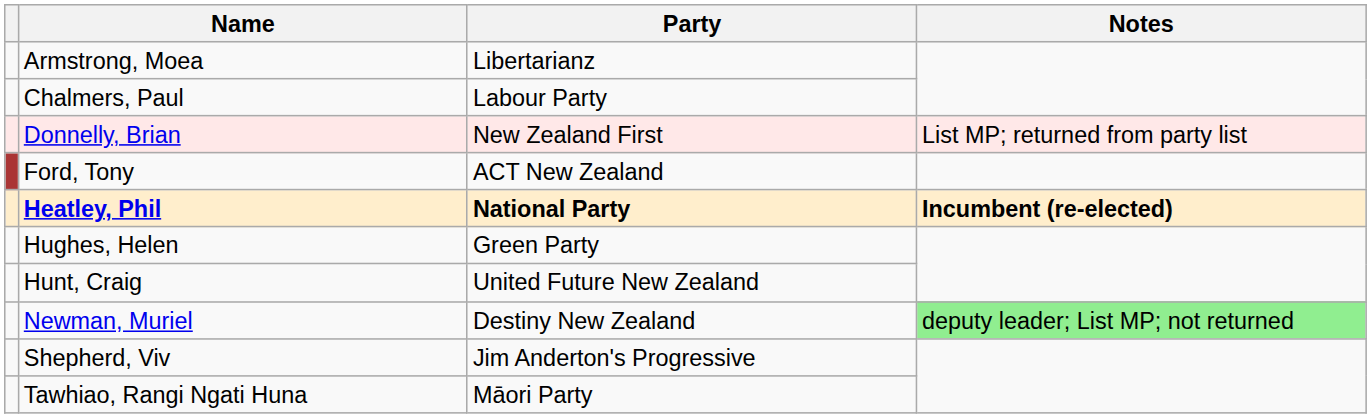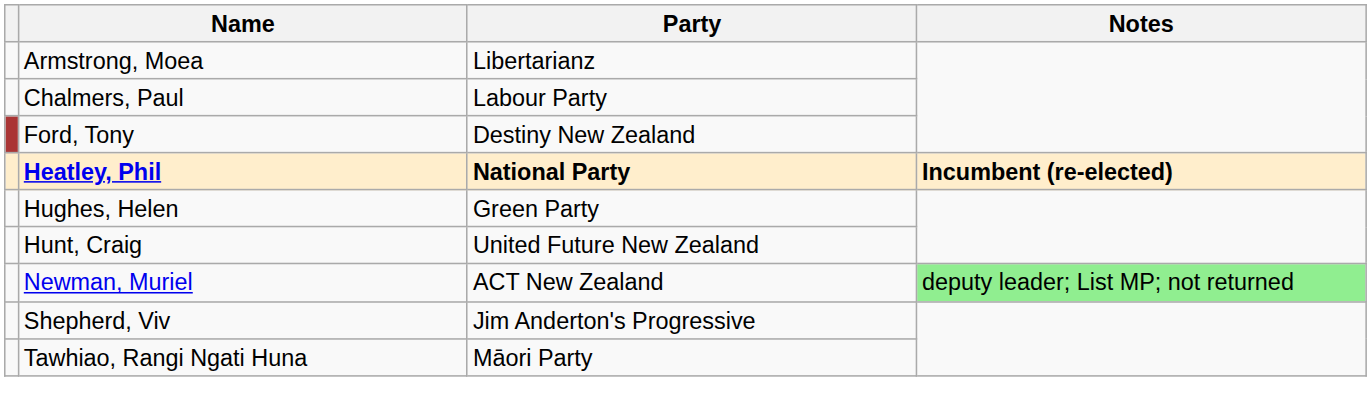- row: Donnelly, Brian | New Zealand First | List MP; returned from party list
Ford, Tony | Party: ACT New Zealand -> Destiny New Zealand
Newman, Muriel | Party: Destiny New Zealand -> ACT New Zealand
